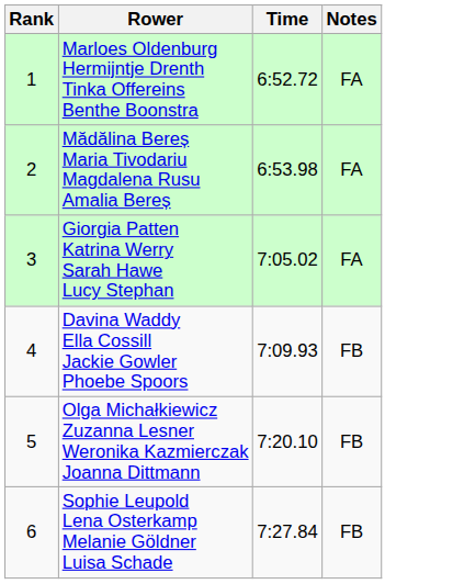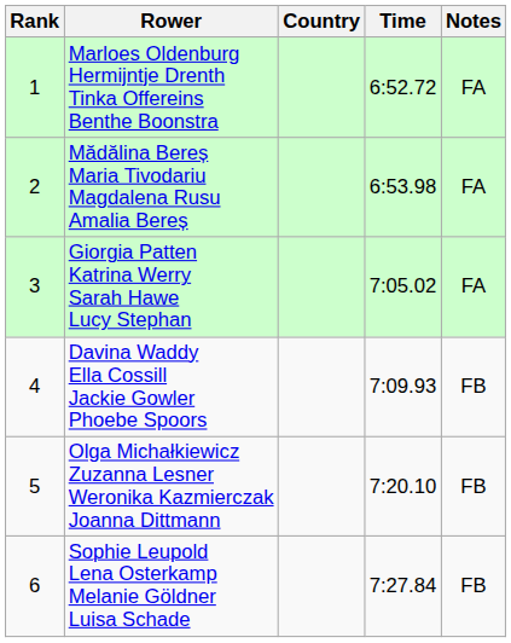+ column: Country
